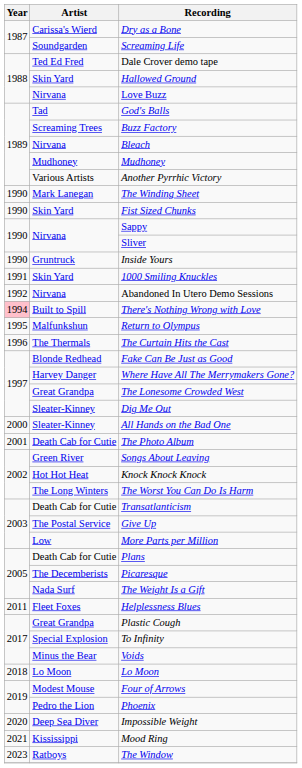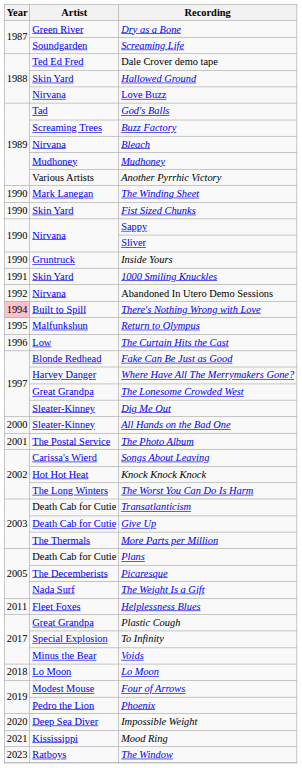Dry as a Bone | Artist: Carissa's Wierd -> Green River
The Curtain Hits the Cast | Artist: The Thermals -> Low
The Photo Album | Artist: Death Cab for Cutie -> The Postal Service
Songs About Leaving | Artist: Green River -> Carissa's Wierd
Give Up | Artist: The Postal Service -> Death Cab for Cutie
More Parts per Million | Artist: Low -> The Thermals
